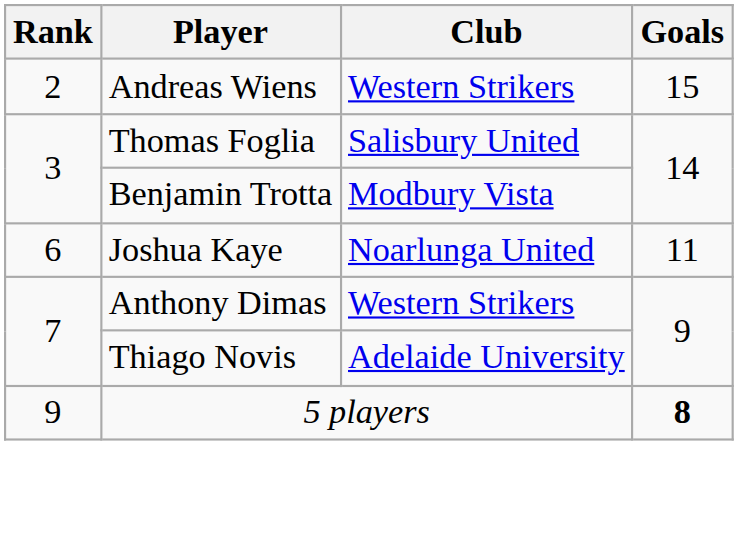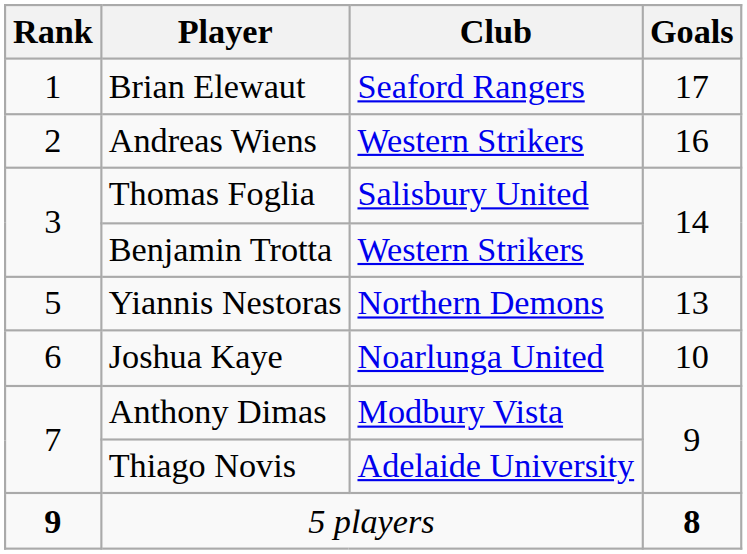+ row: 1 | Brian Elewaut | Seaford Rangers | 17
Andreas Wiens | Goals: 15 -> 16
Benjamin Trotta | Club: Modbury Vista -> Western Strikers
+ row: 5 | Yiannis Nestoras | Northern Demons | 13
Joshua Kaye | Goals: 11 -> 10
Anthony Dimas | Club: Western Strikers -> Modbury Vista
5 players | Rank: normal -> bold
